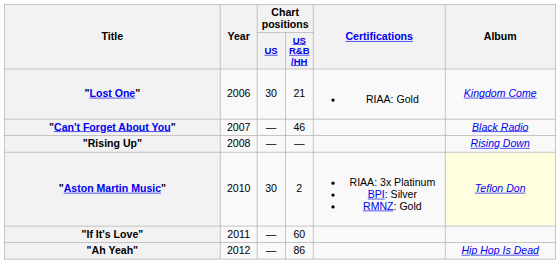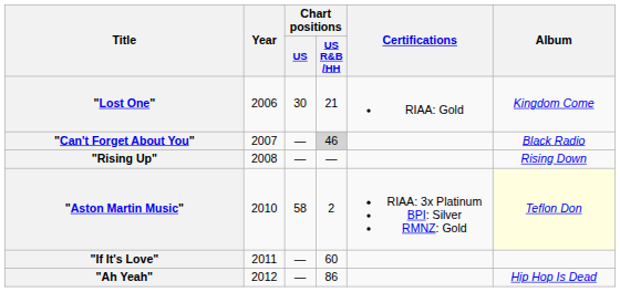"Can't Forget About You" | Chart positions / US R&B /HH: no background -> lightgrey background
"Aston Martin Music" | Chart positions / US: 30 -> 58
